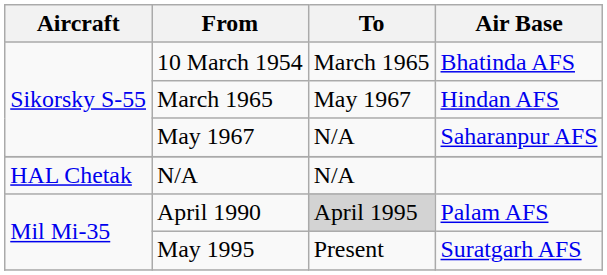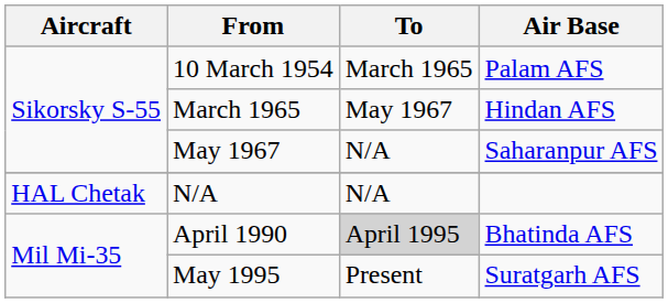10 March 1954 | Air Base: Bhatinda AFS -> Palam AFS
April 1990 | Air Base: Palam AFS -> Bhatinda AFS
